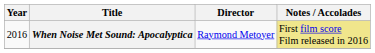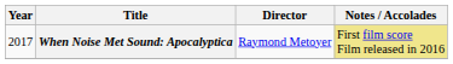When Noise Met Sound: Apocalyptica | Year: 2016 -> 2017
